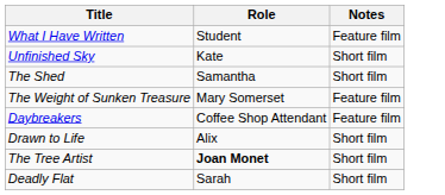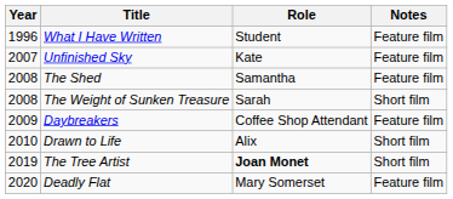+ column: Year | 1996 | 2007 | 2008 | 2008 | 2009 | 2010 | 2019 | 2020
Unfinished Sky | Notes: Short film -> Feature film
The Shed | Notes: Short film -> Feature film
The Weight of Sunken Treasure | Role: Mary Somerset -> Sarah
The Weight of Sunken Treasure | Notes: Feature film -> Short film
Deadly Flat | Role: Sarah -> Mary Somerset
Deadly Flat | Notes: Short film -> Feature film
